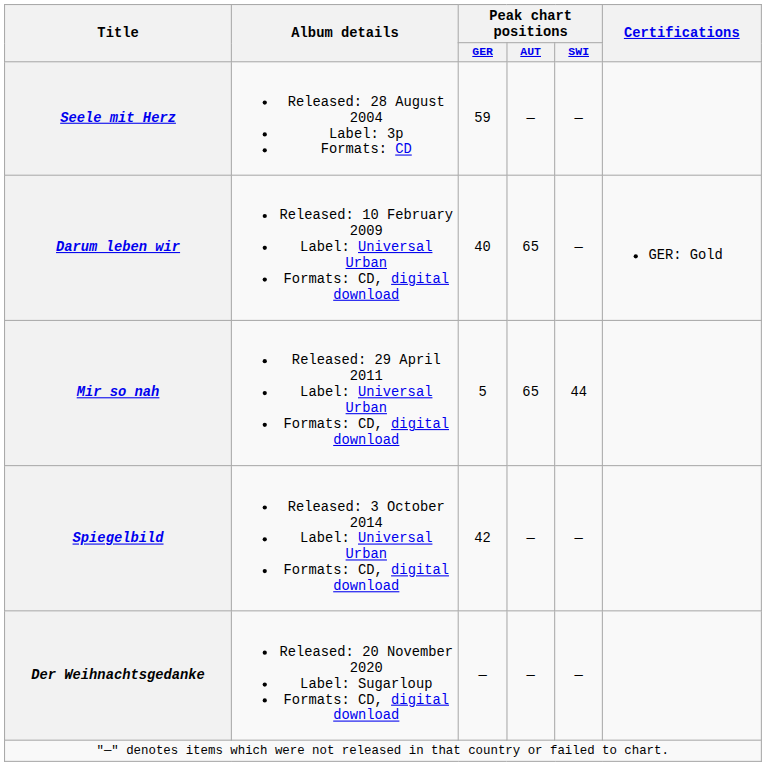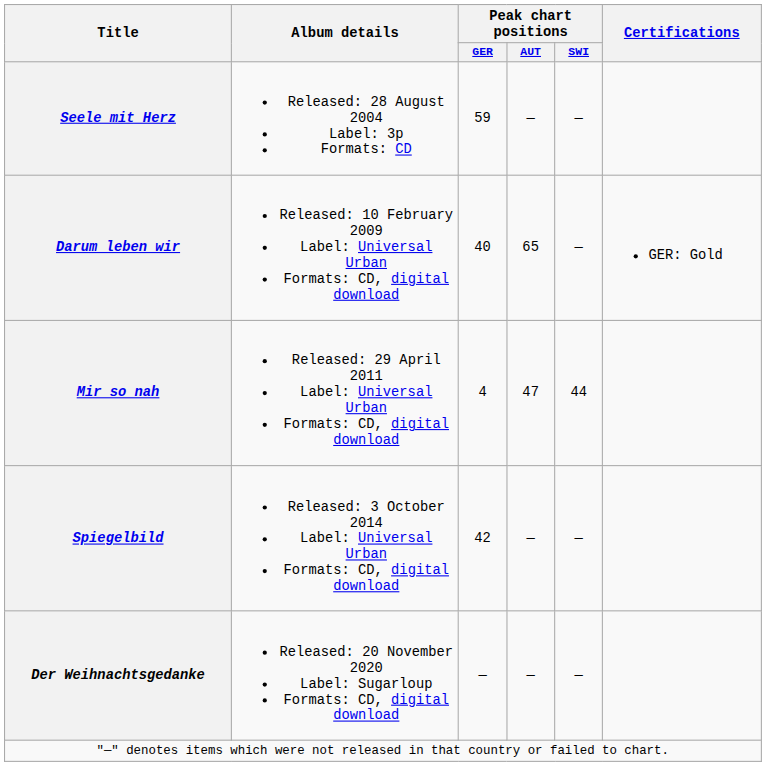Mir so nah | Peak chart positions / GER: 5 -> 4
Mir so nah | Peak chart positions / AUT: 65 -> 47
